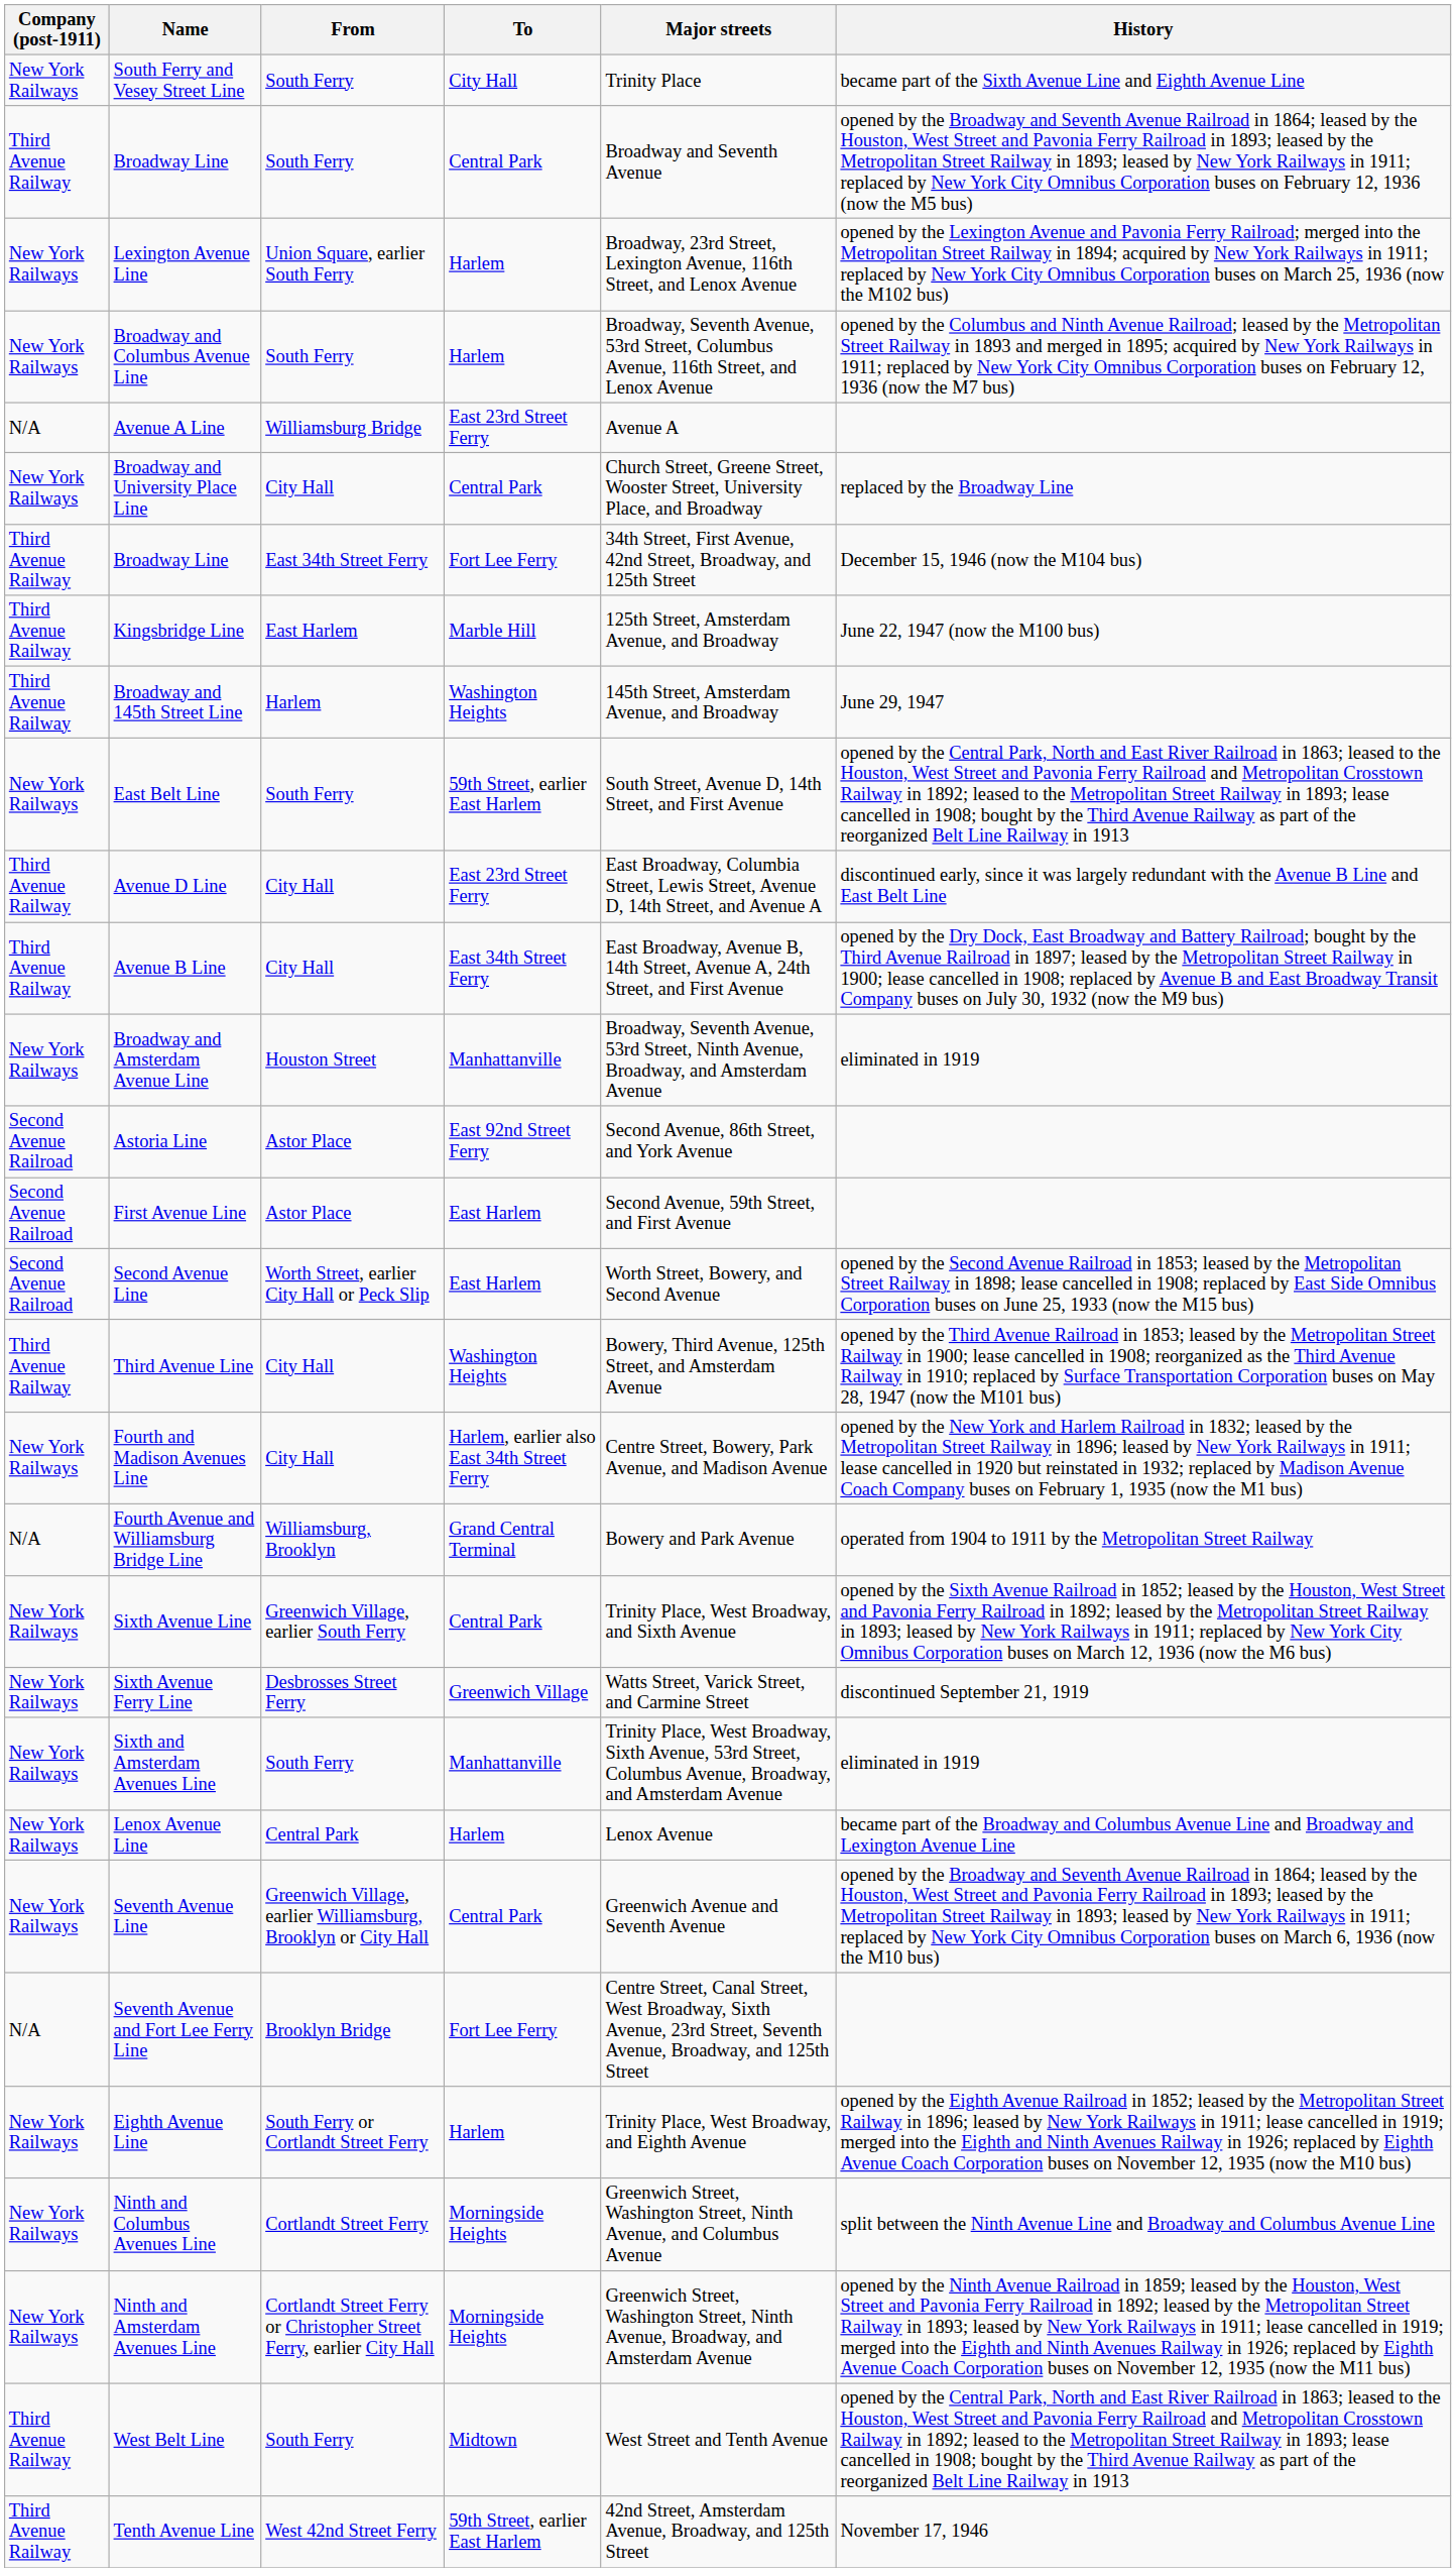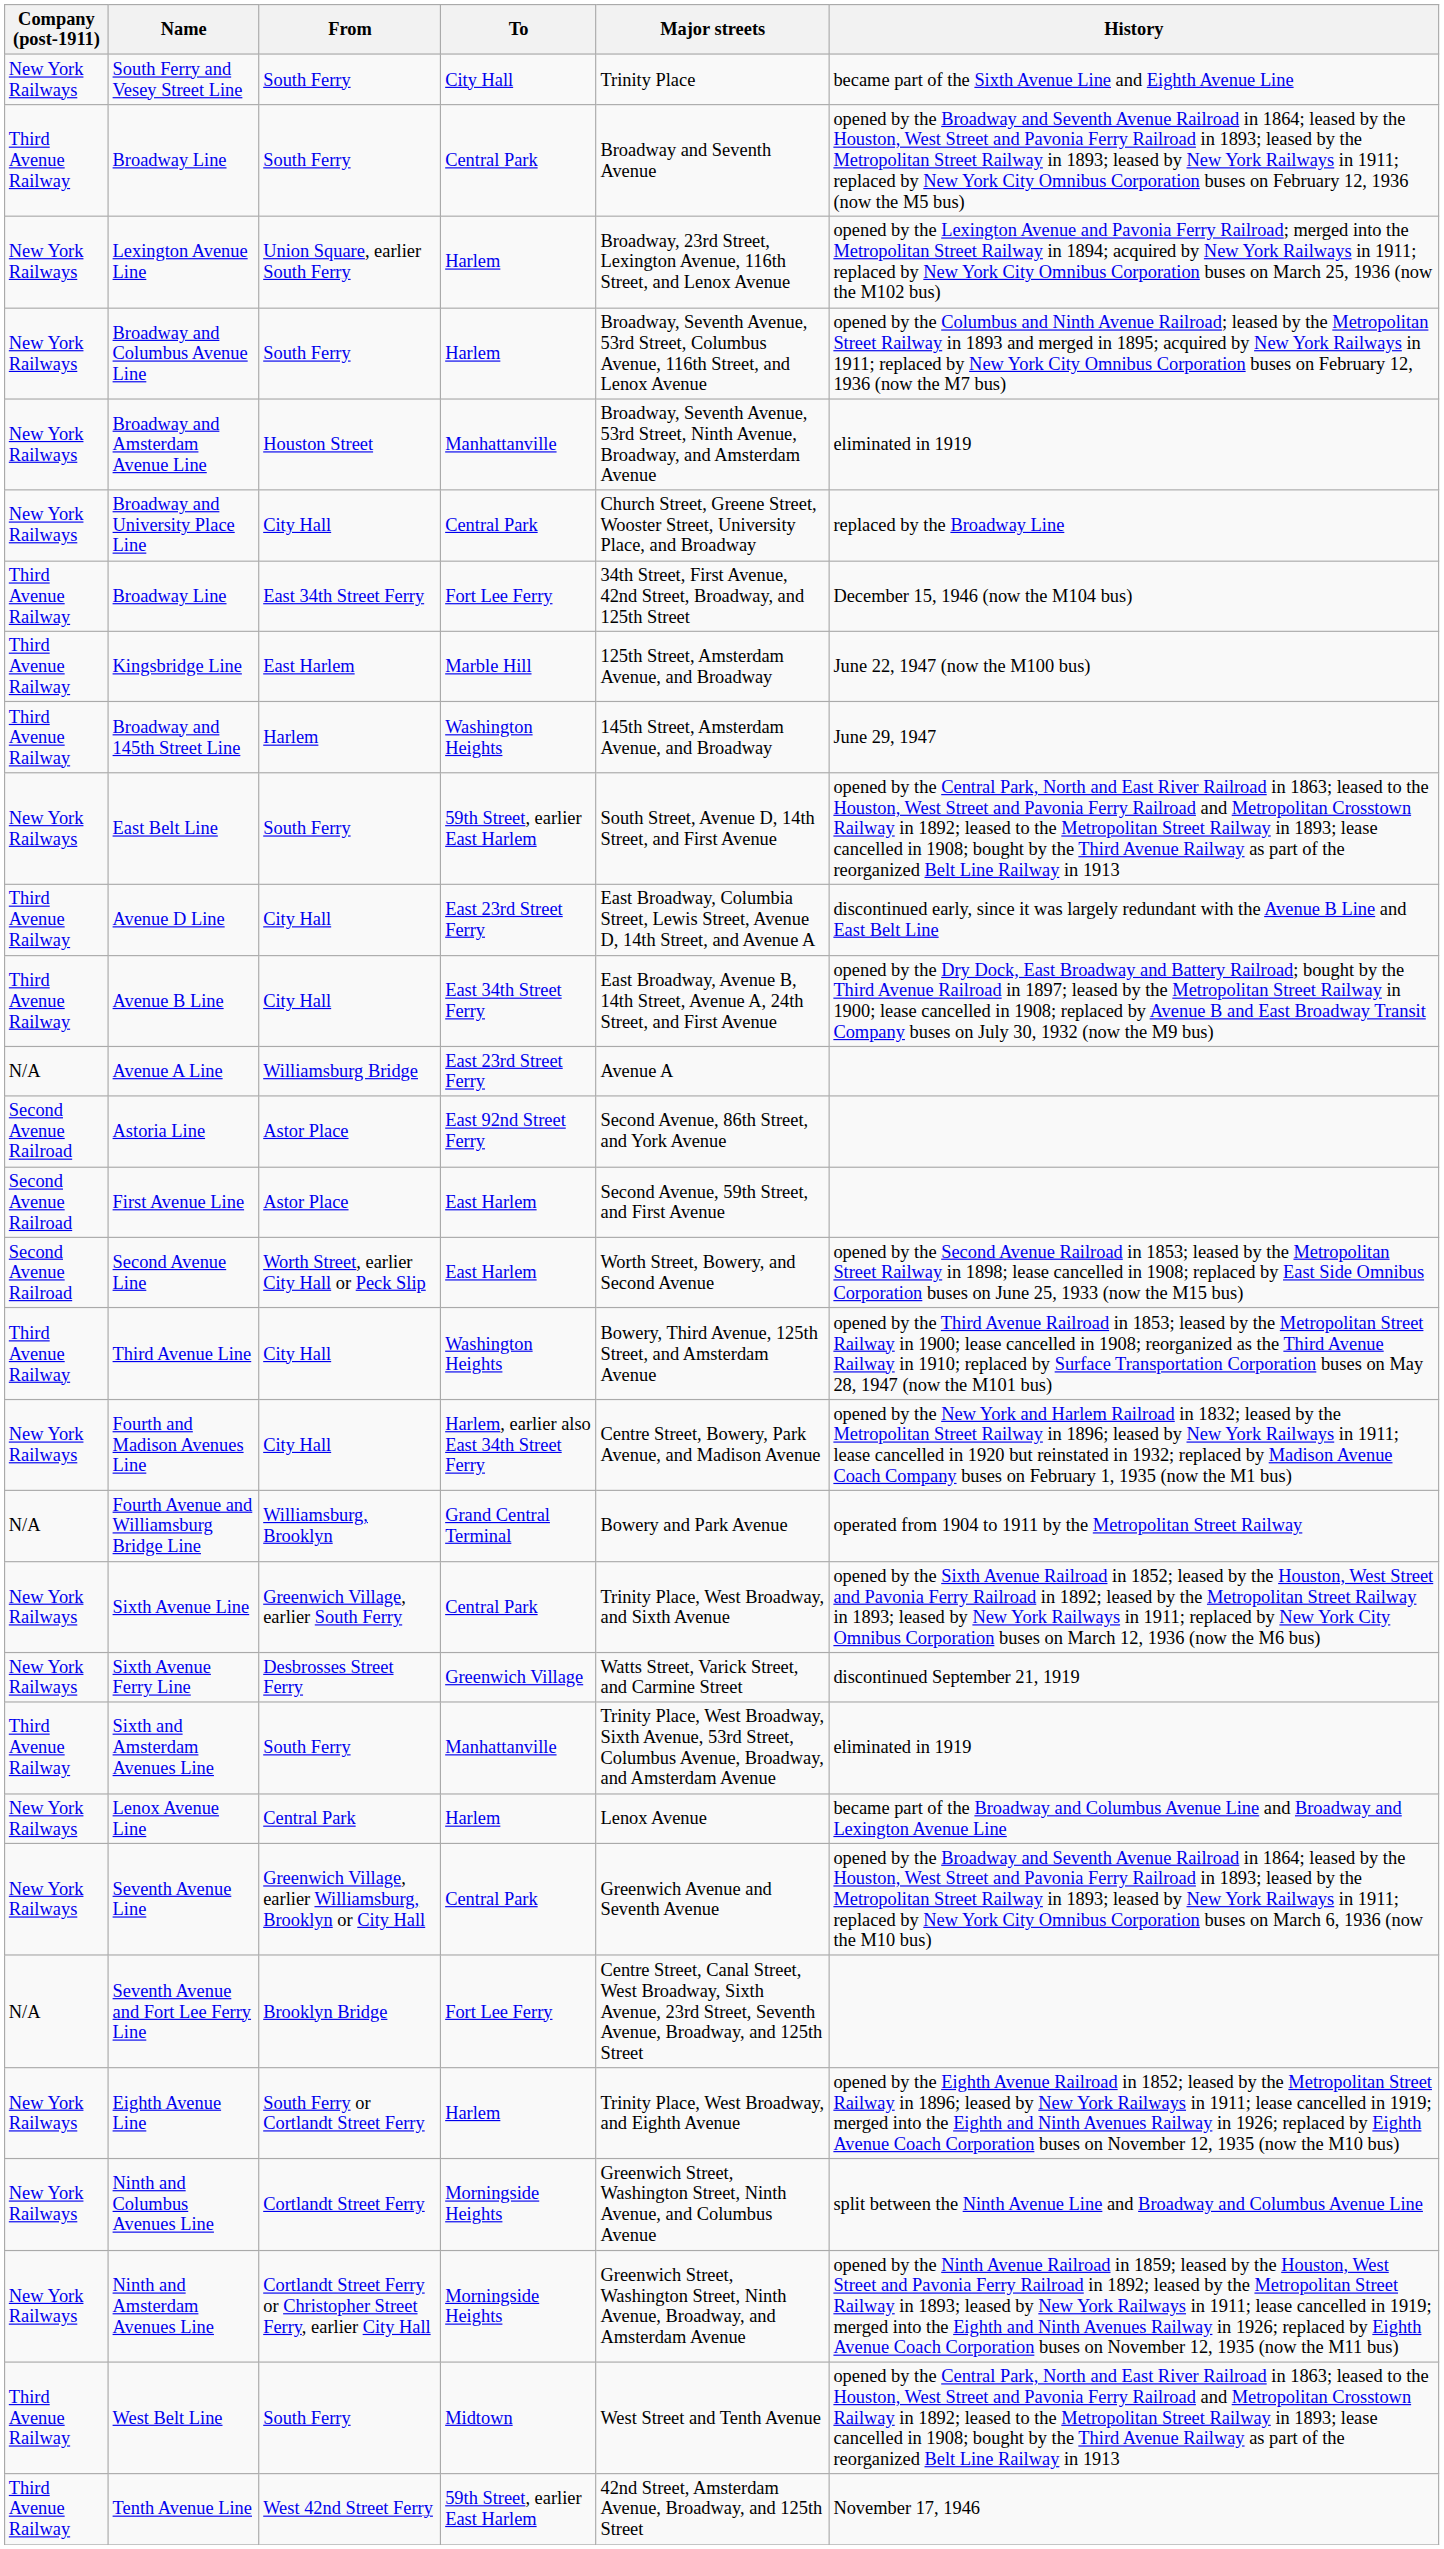rows swapped: Broadway and Amsterdam Avenue Line <-> Avenue A Line
Sixth and Amsterdam Avenues Line | Company (post-1911): New York Railways -> Third Avenue Railway
